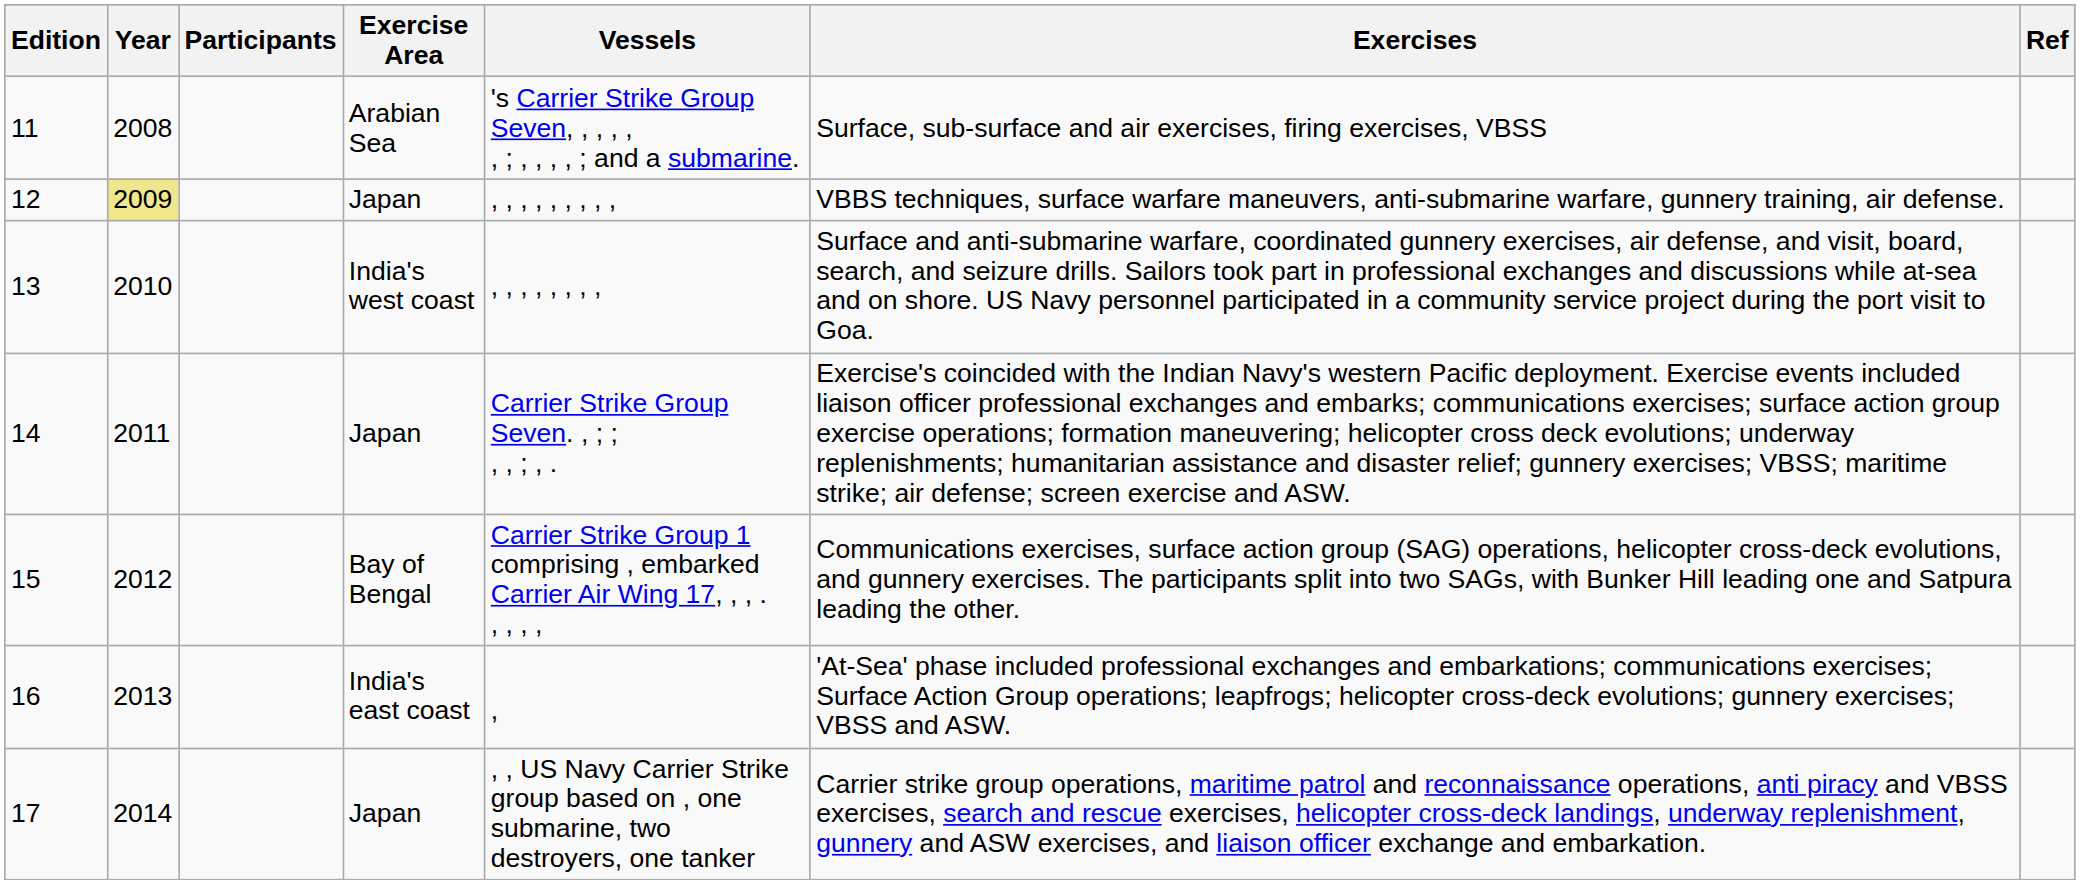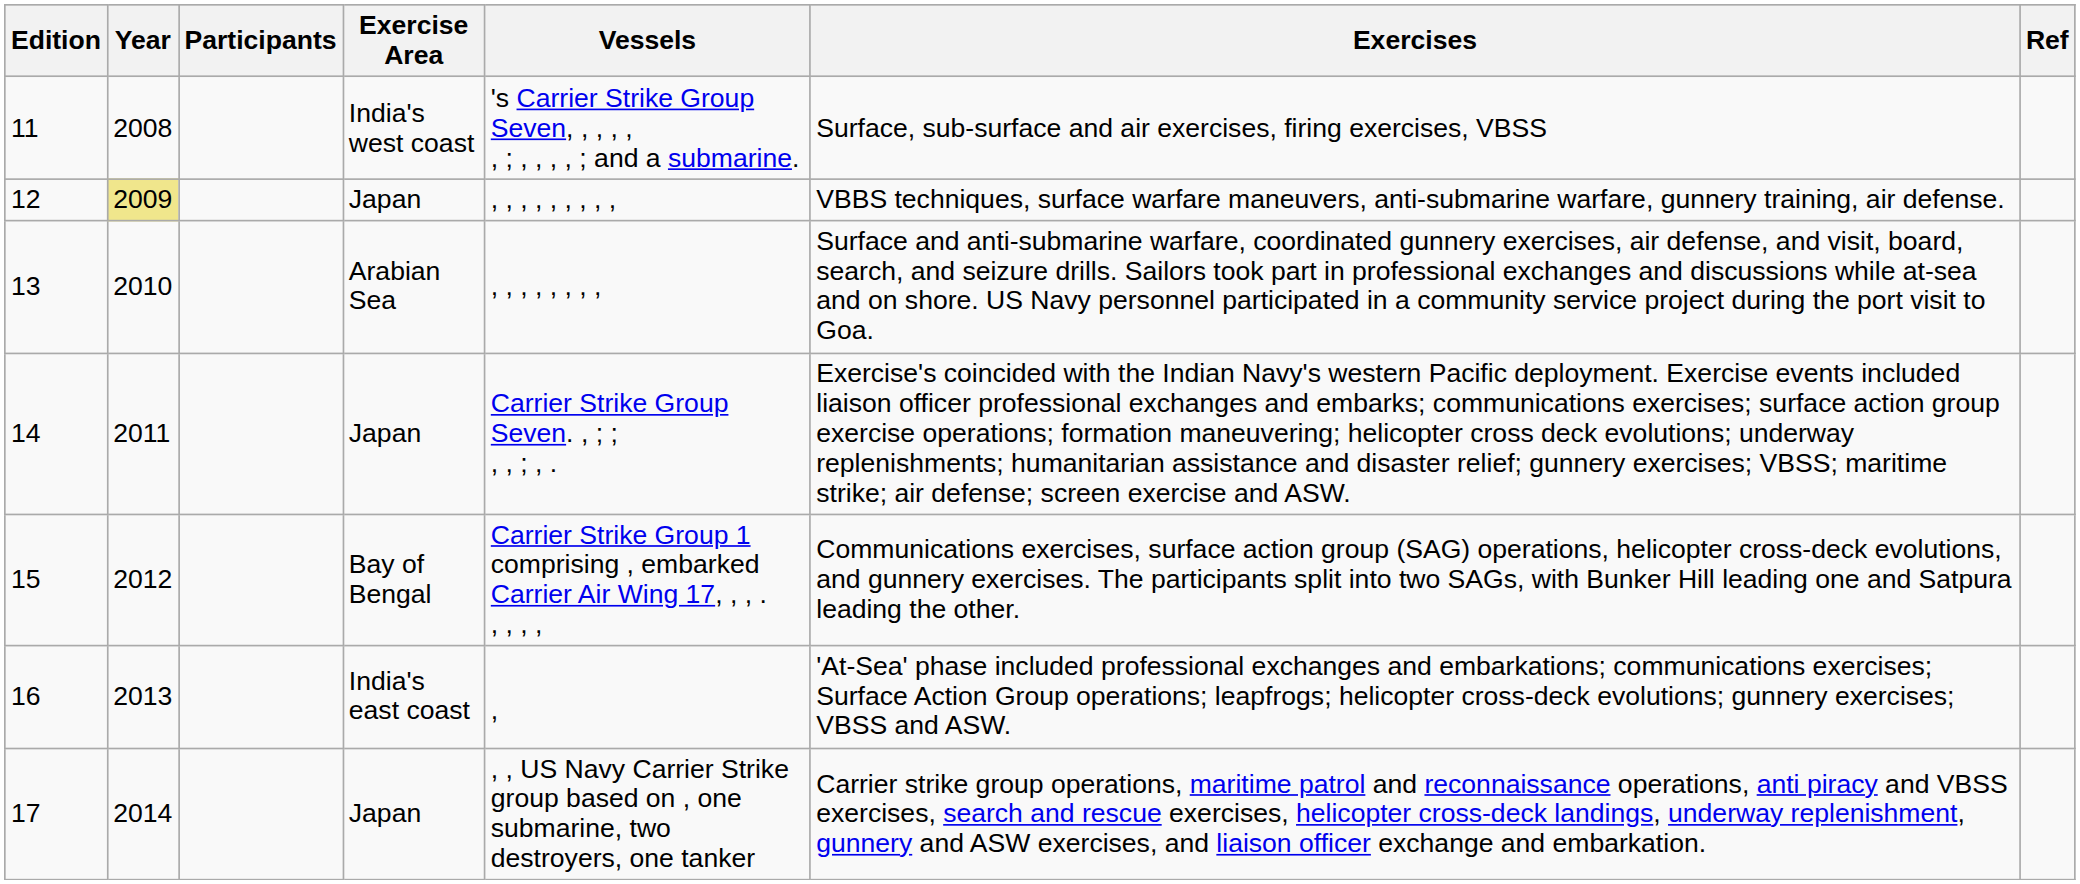11 | Exercise Area: Arabian Sea -> India's west coast
13 | Exercise Area: India's west coast -> Arabian Sea
